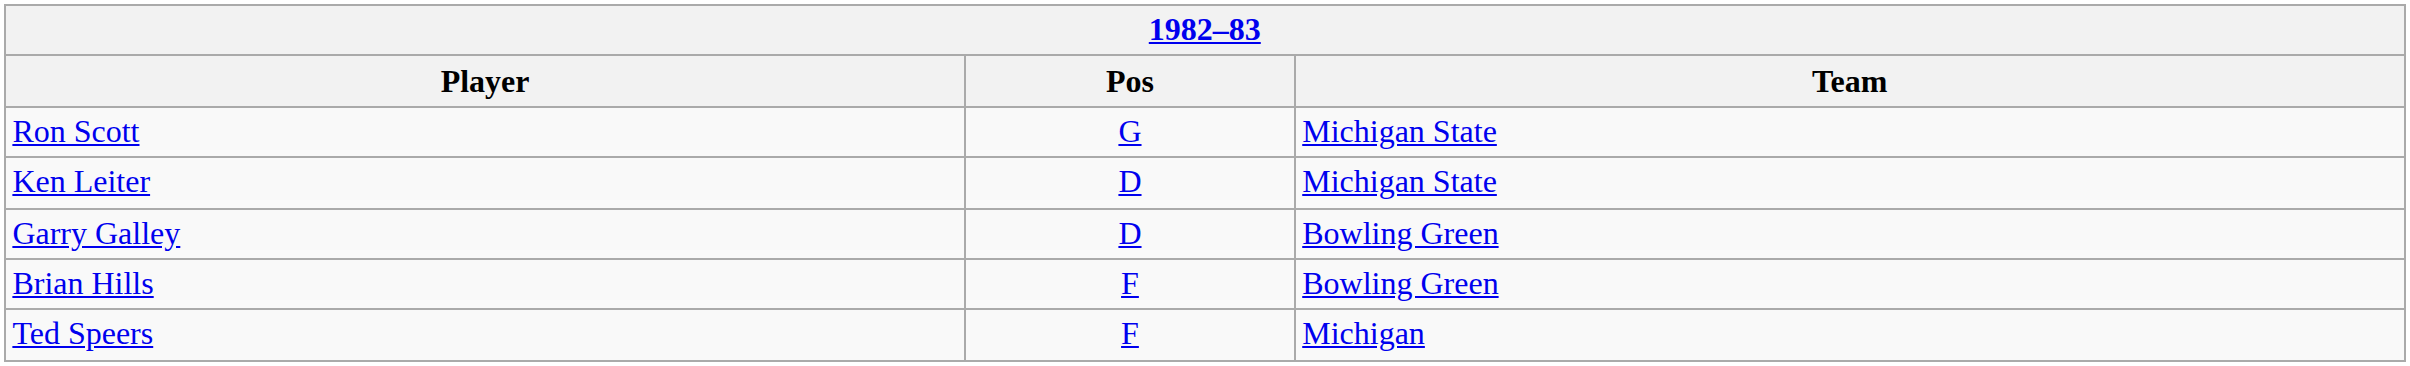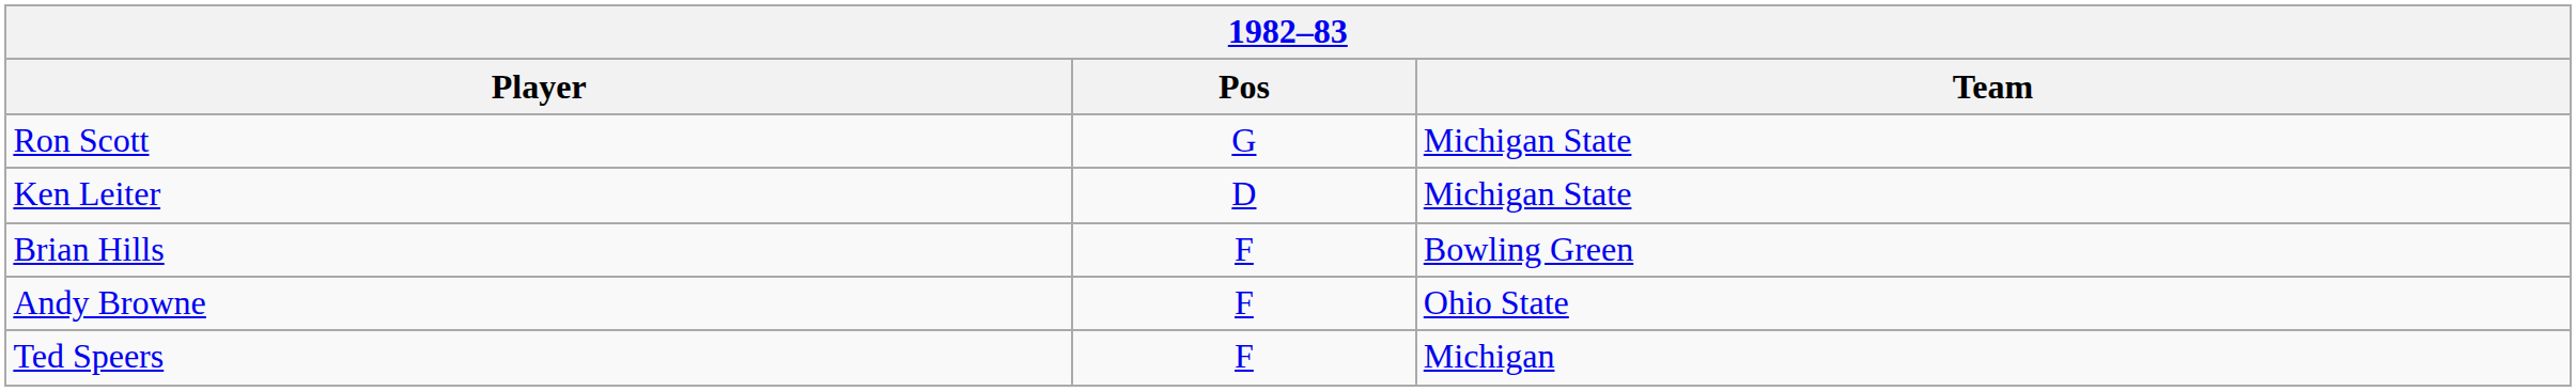- row: Garry Galley | D | Bowling Green
+ row: Andy Browne | F | Ohio State
